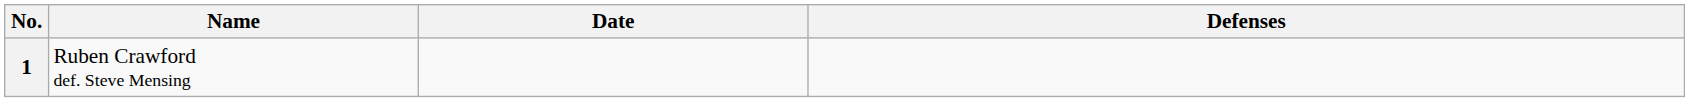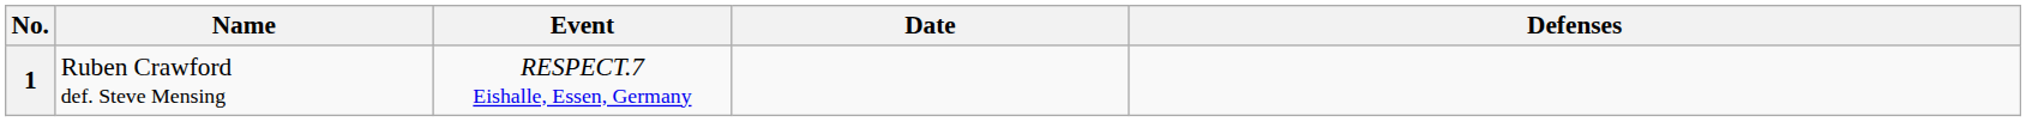+ column: Event | RESPECT.7 Eishalle, Essen, Germany
